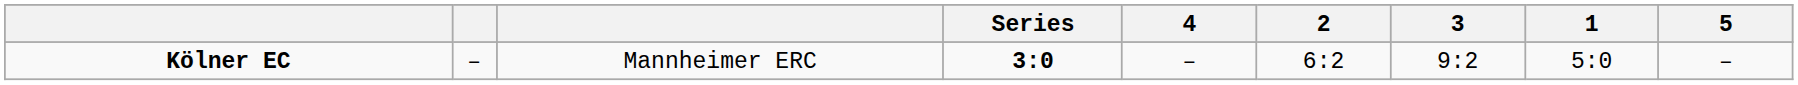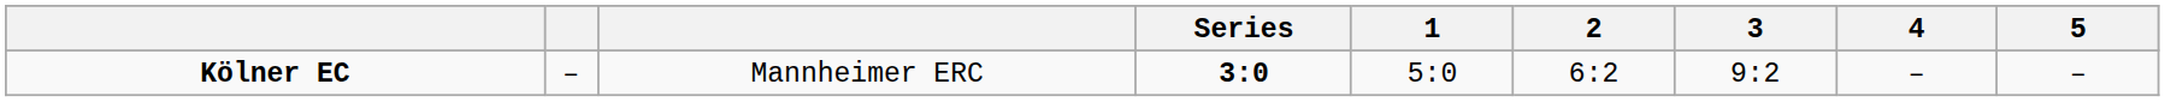columns swapped: 1 <-> 4
